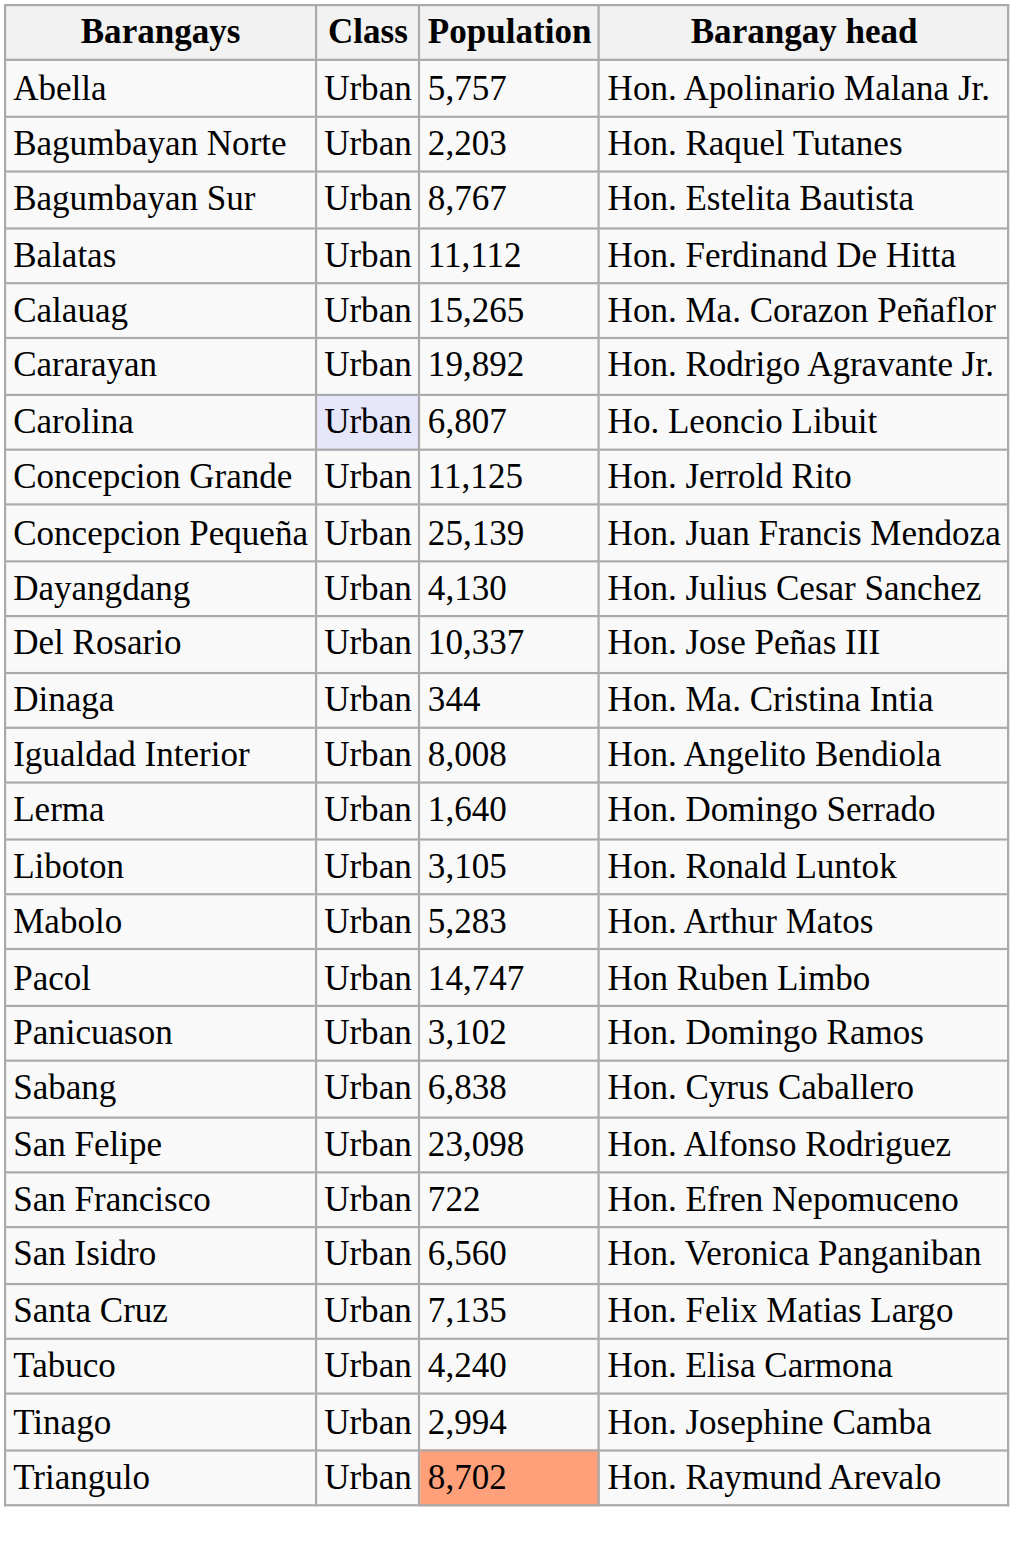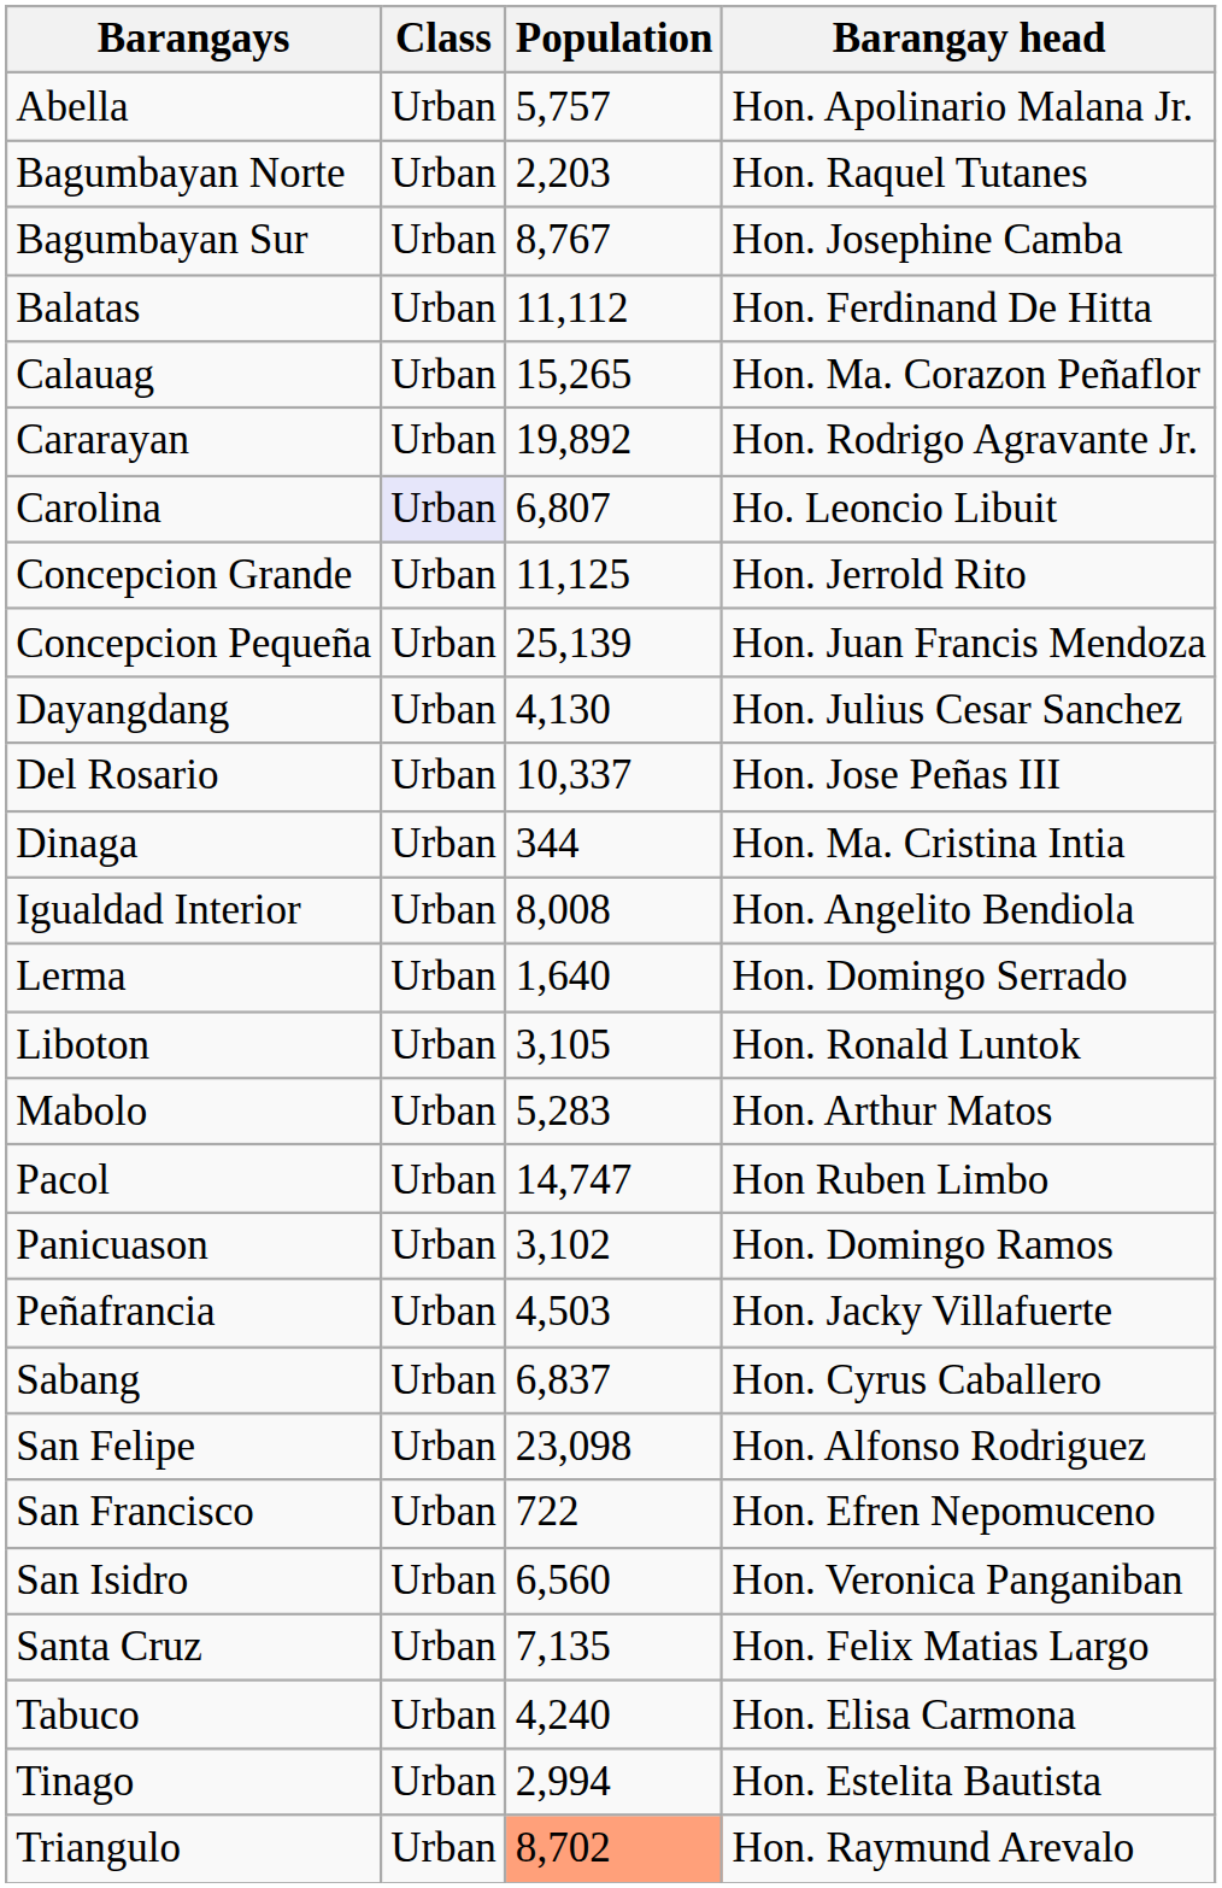Bagumbayan Sur | Barangay head: Hon. Estelita Bautista -> Hon. Josephine Camba
+ row: Peñafrancia | Urban | 4,503 | Hon. Jacky Villafuerte
Sabang | Population: 6,838 -> 6,837
Tinago | Barangay head: Hon. Josephine Camba -> Hon. Estelita Bautista
